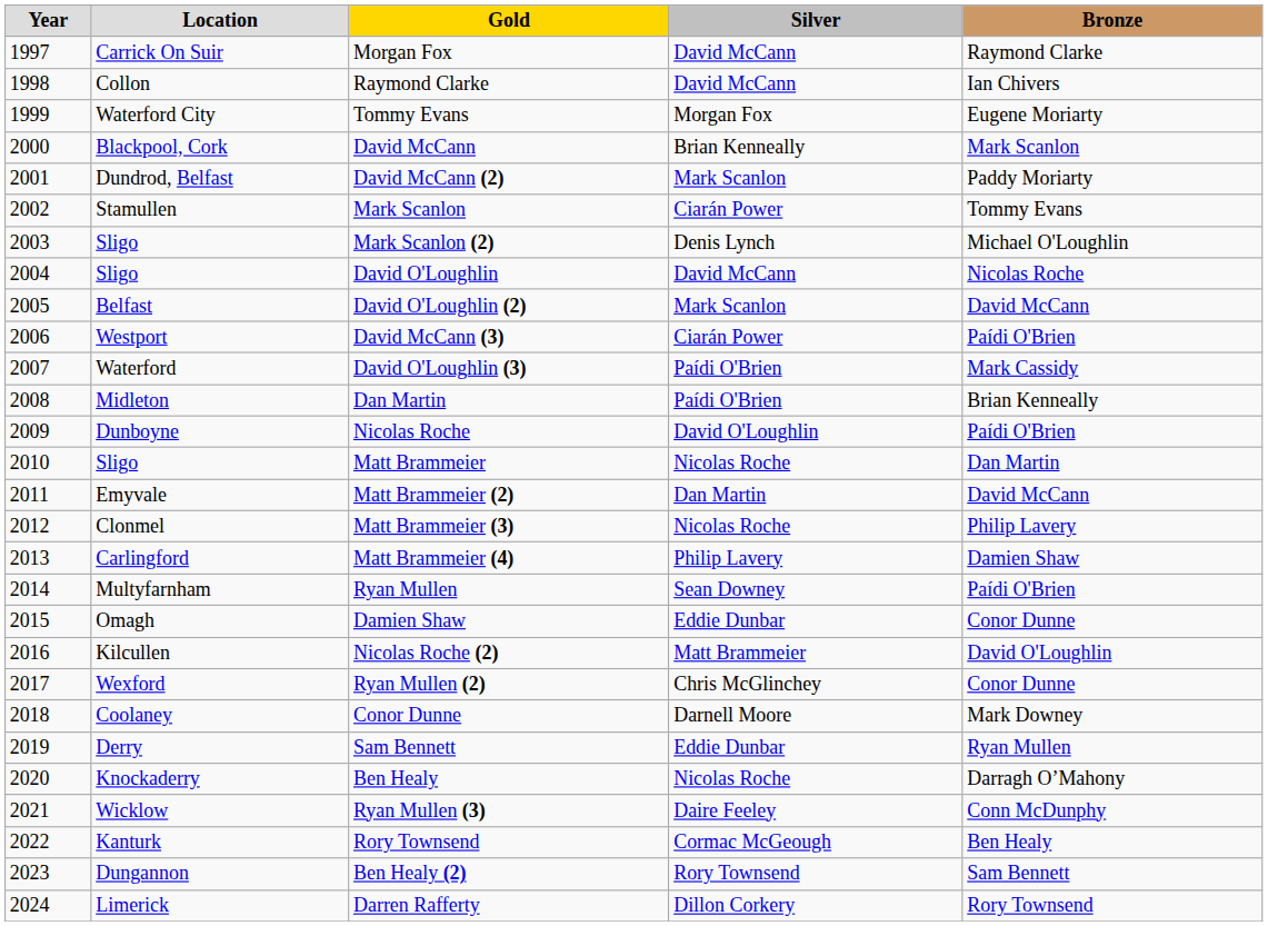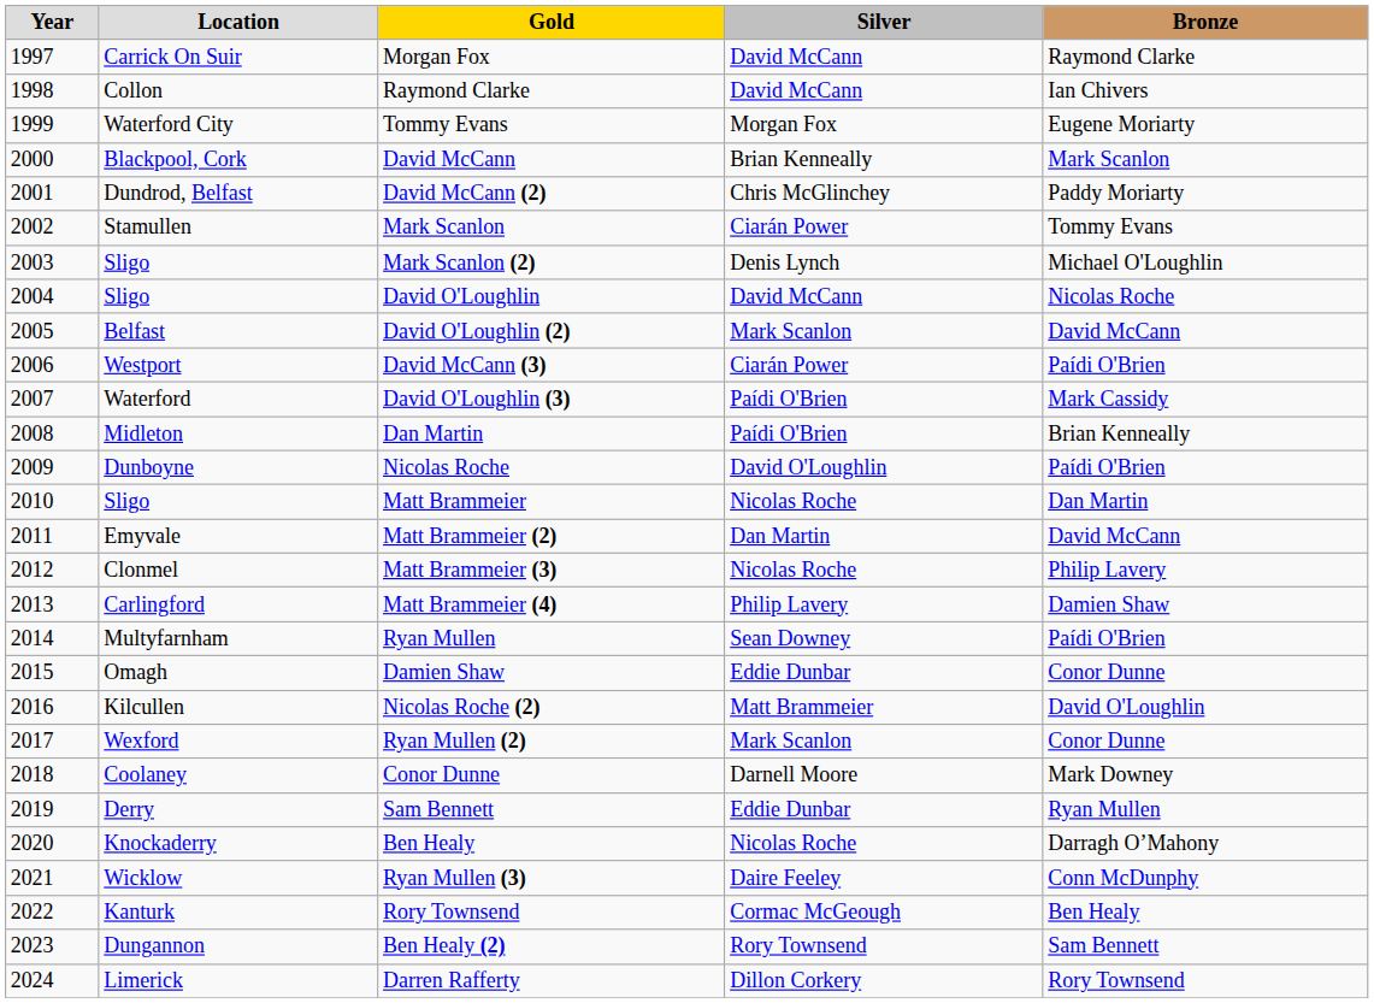David McCann (2) | Silver: Mark Scanlon -> Chris McGlinchey
Ryan Mullen (2) | Silver: Chris McGlinchey -> Mark Scanlon
